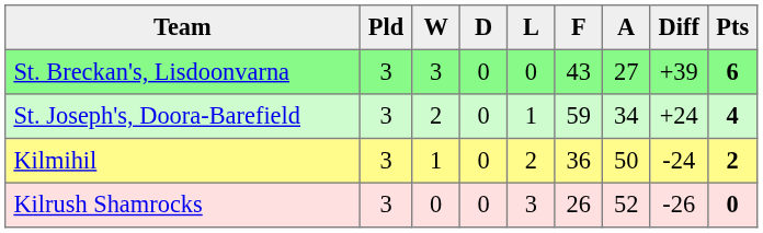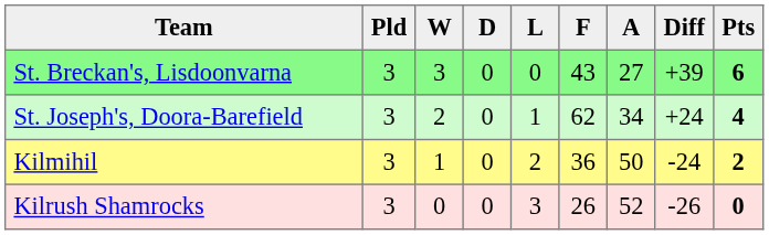St. Joseph's, Doora-Barefield | F: 59 -> 62
